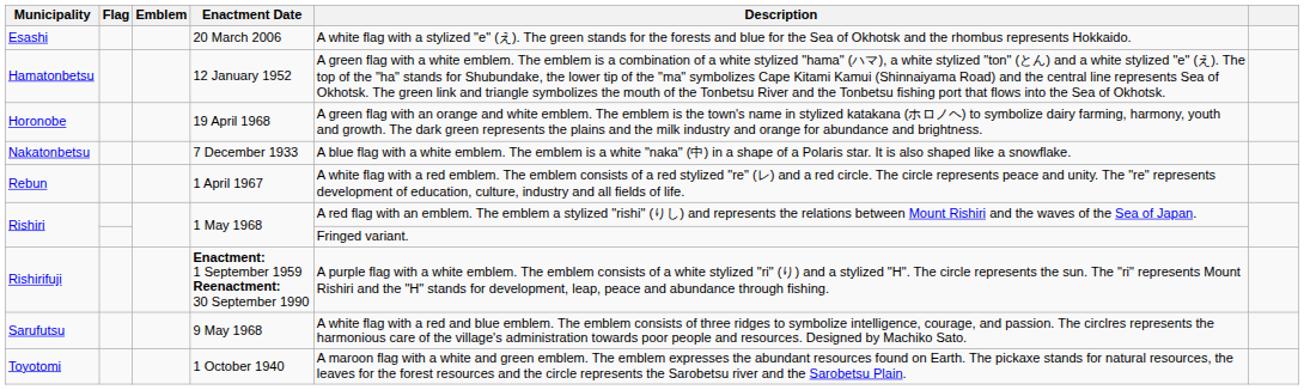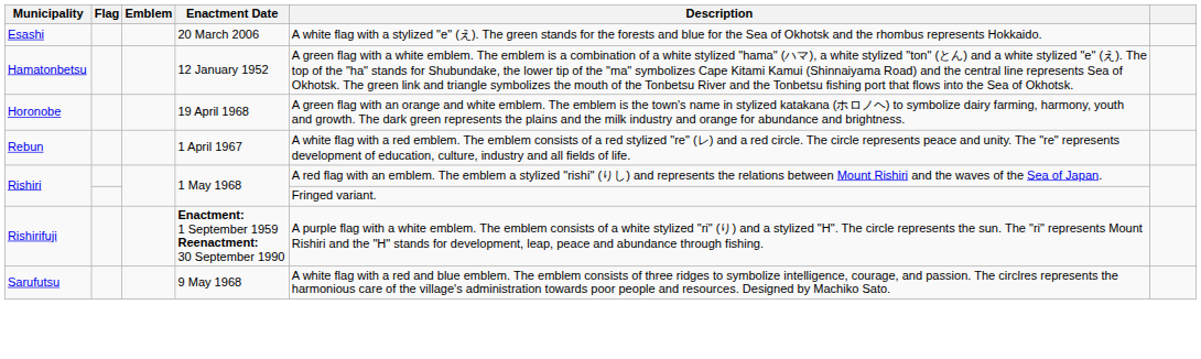- row: Nakatonbetsu | 7 December 1933 | A blue flag with a white emblem. The emblem is a white "naka" (中) in a shape of a Polaris star. It is also shaped like a snowflake.
- row: Toyotomi | 1 October 1940 | A maroon flag with a white and green emblem. The emblem expresses the abundant resources found on Earth. The pickaxe stands for natural resources, the leaves for the forest resources and the circle represents the Sarobetsu river and the Sarobetsu Plain.
